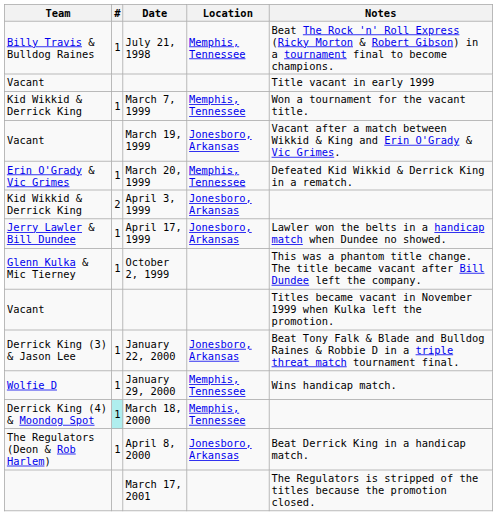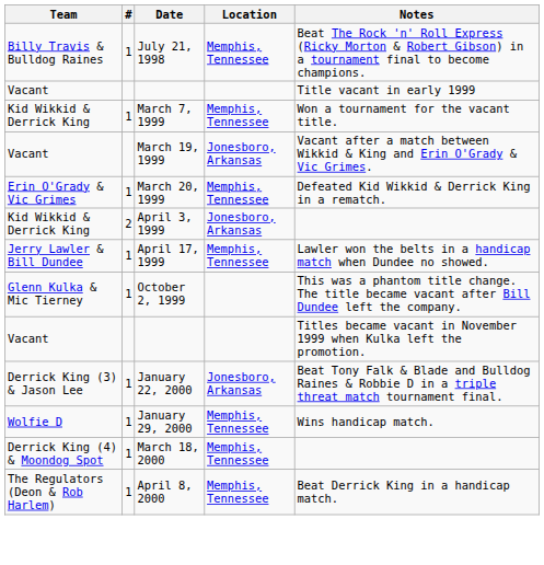April 17, 1999 | Location: Jonesboro, Arkansas -> Memphis, Tennessee
March 18, 2000 | #: paleturquoise background -> no background
April 8, 2000 | Location: Jonesboro, Arkansas -> Memphis, Tennessee
- row: March 17, 2001 | The Regulators is stripped of the titles because the promotion closed.
